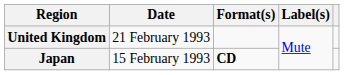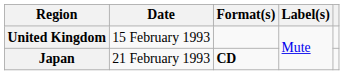United Kingdom | Date: 21 February 1993 -> 15 February 1993
Japan | Date: 15 February 1993 -> 21 February 1993
